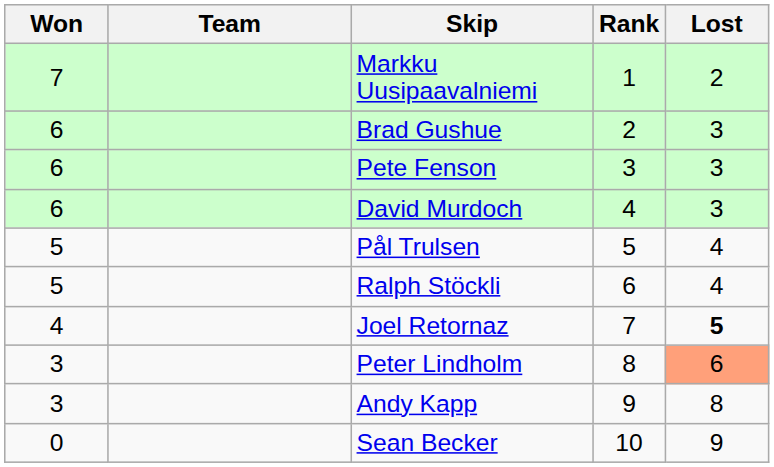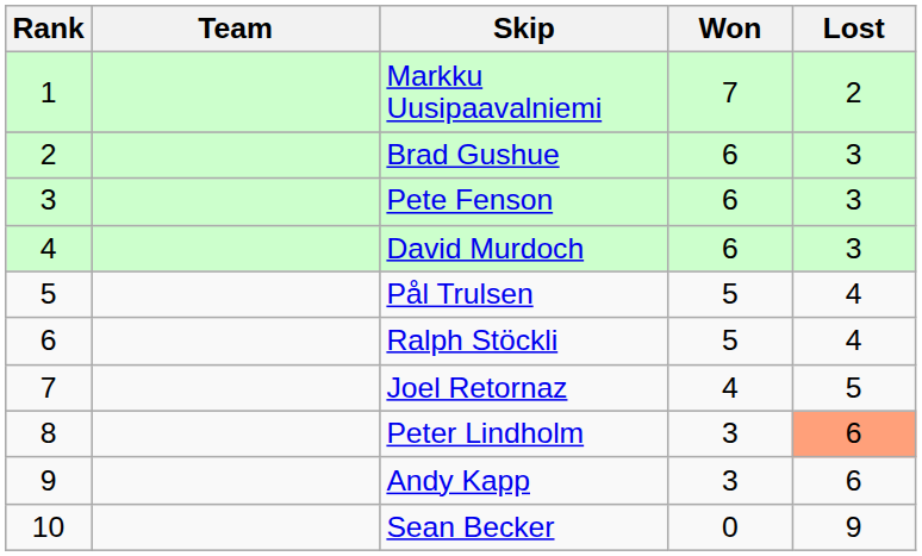columns swapped: Rank <-> Won
Joel Retornaz | Lost: bold -> normal
Andy Kapp | Lost: 8 -> 6
